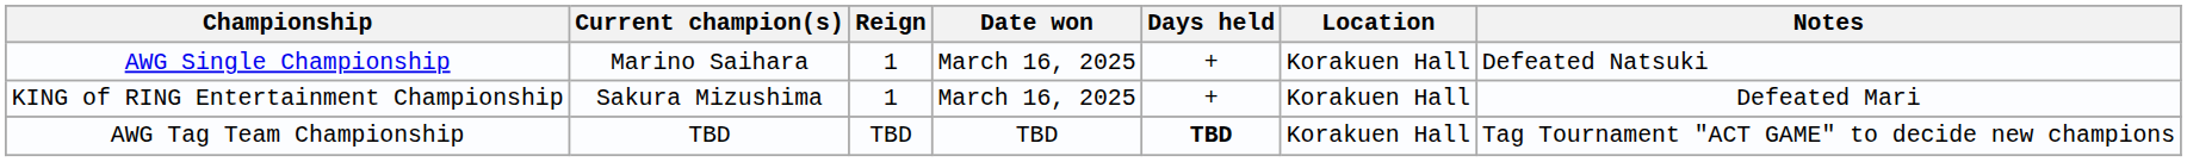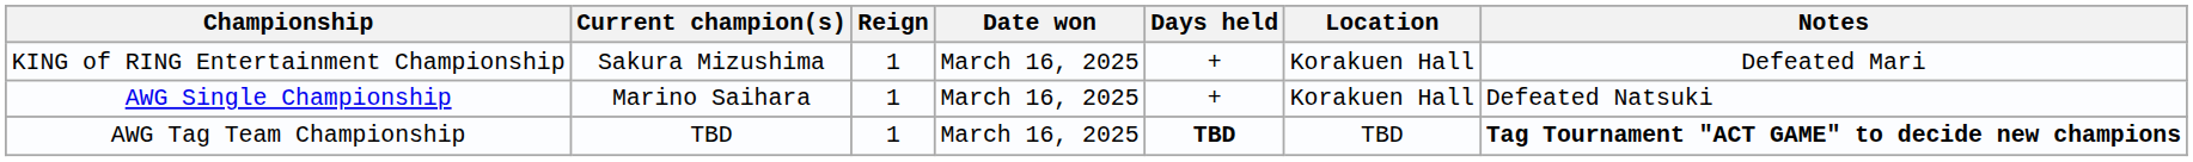rows swapped: AWG Single Championship <-> KING of RING Entertainment Championship
AWG Tag Team Championship | Reign: TBD -> 1
AWG Tag Team Championship | Date won: TBD -> March 16, 2025
AWG Tag Team Championship | Location: Korakuen Hall -> TBD
AWG Tag Team Championship | Notes: normal -> bold
